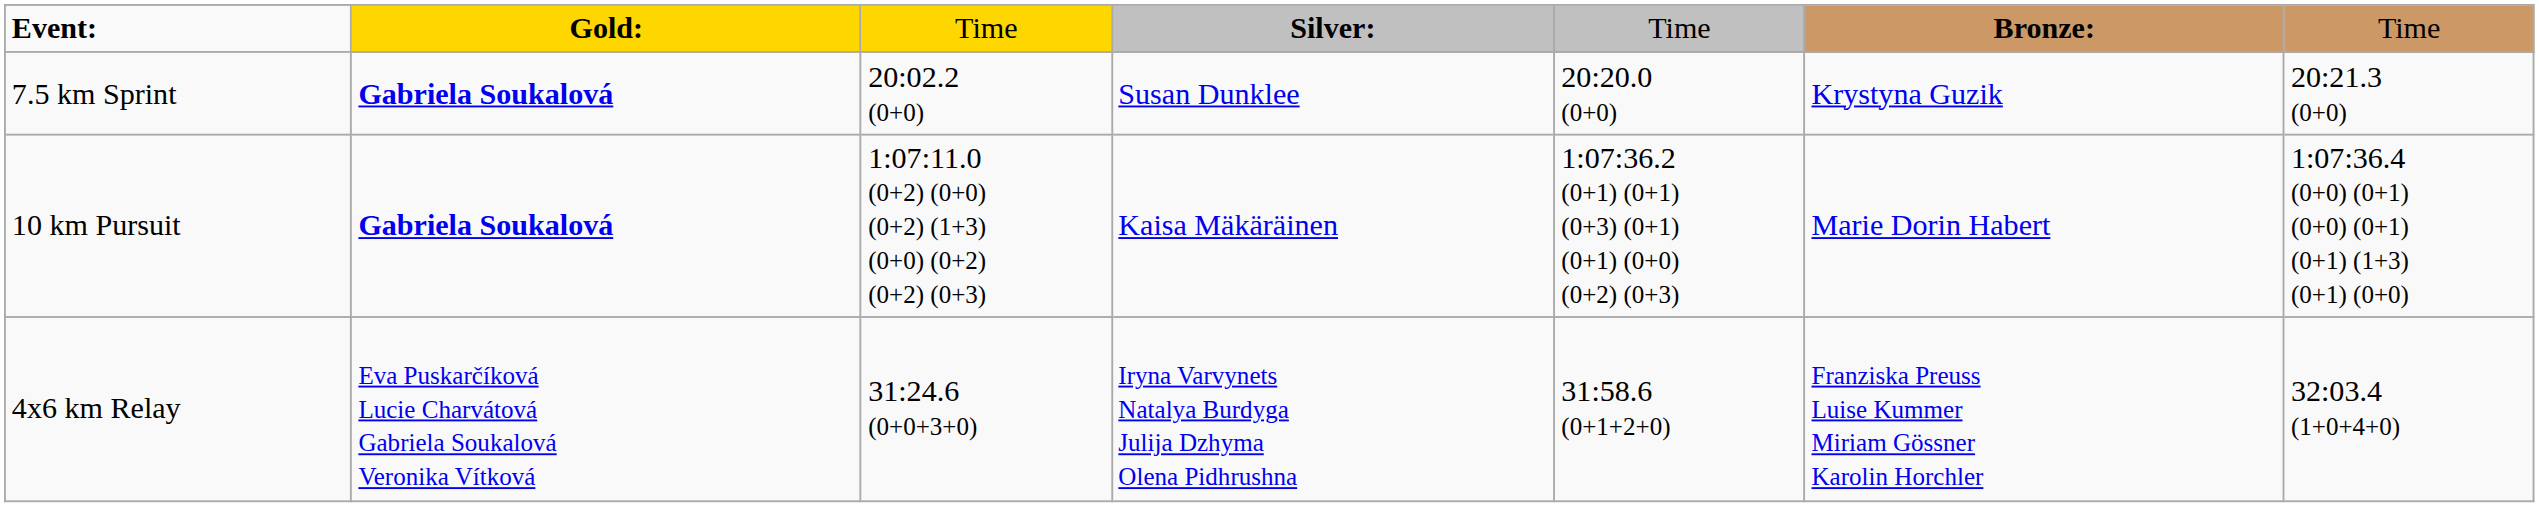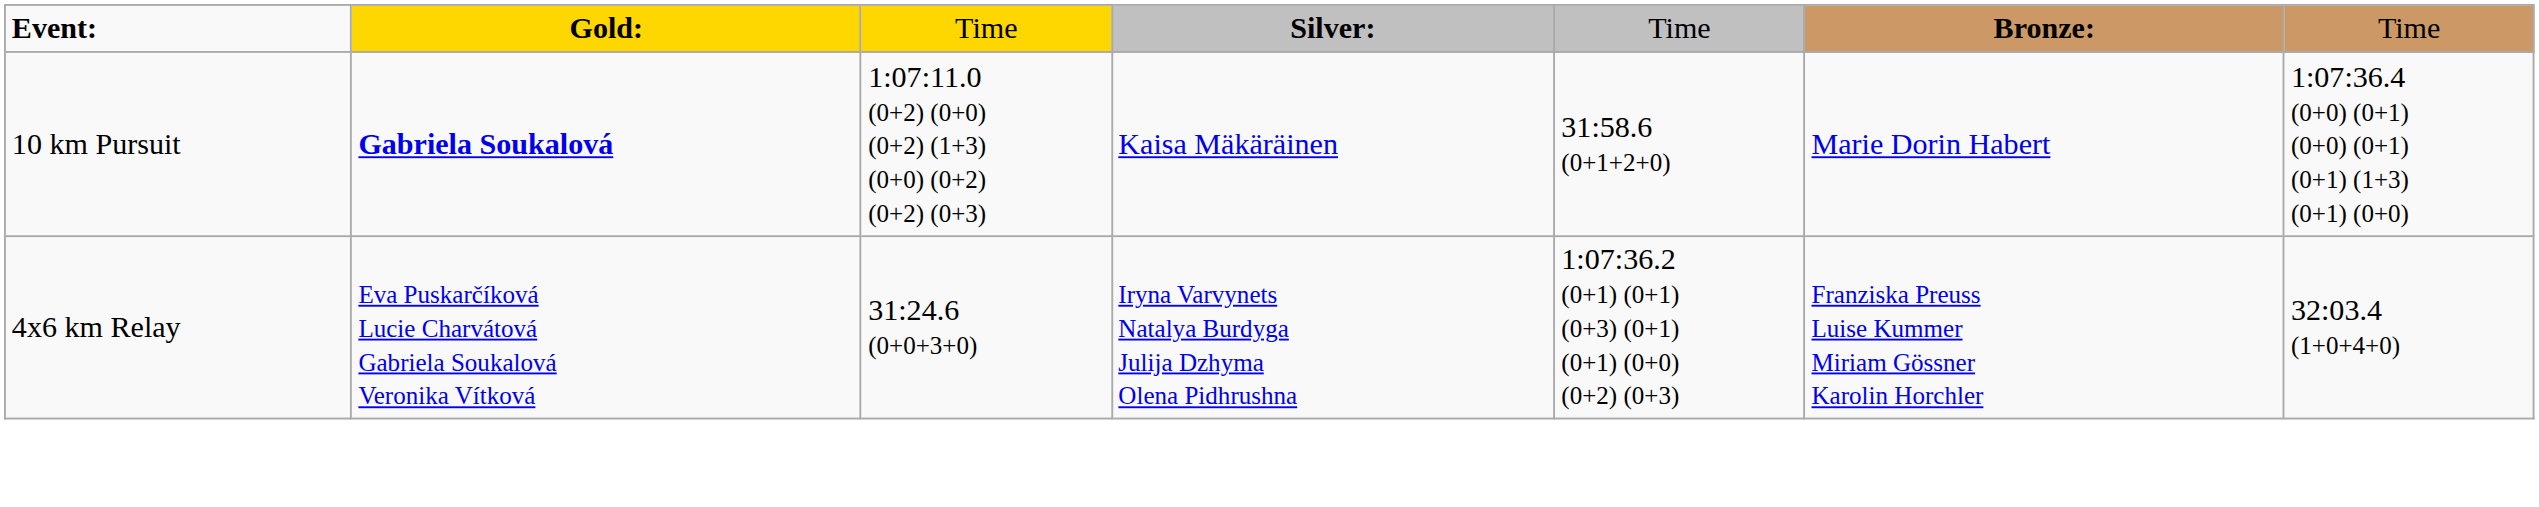- row: 7.5 km Sprint | Gabriela Soukalová | 20:02.2 (0+0) | Susan Dunklee | 20:20.0 (0+0) | Krystyna Guzik | 20:21.3 (0+0)
10 km Pursuit | column 5: 1:07:36.2 (0+1) (0+1) (0+3) (0+1) (0+1) (0+0) (0+2) (0+3) -> 31:58.6 (0+1+2+0)
4x6 km Relay | column 5: 31:58.6 (0+1+2+0) -> 1:07:36.2 (0+1) (0+1) (0+3) (0+1) (0+1) (0+0) (0+2) (0+3)
